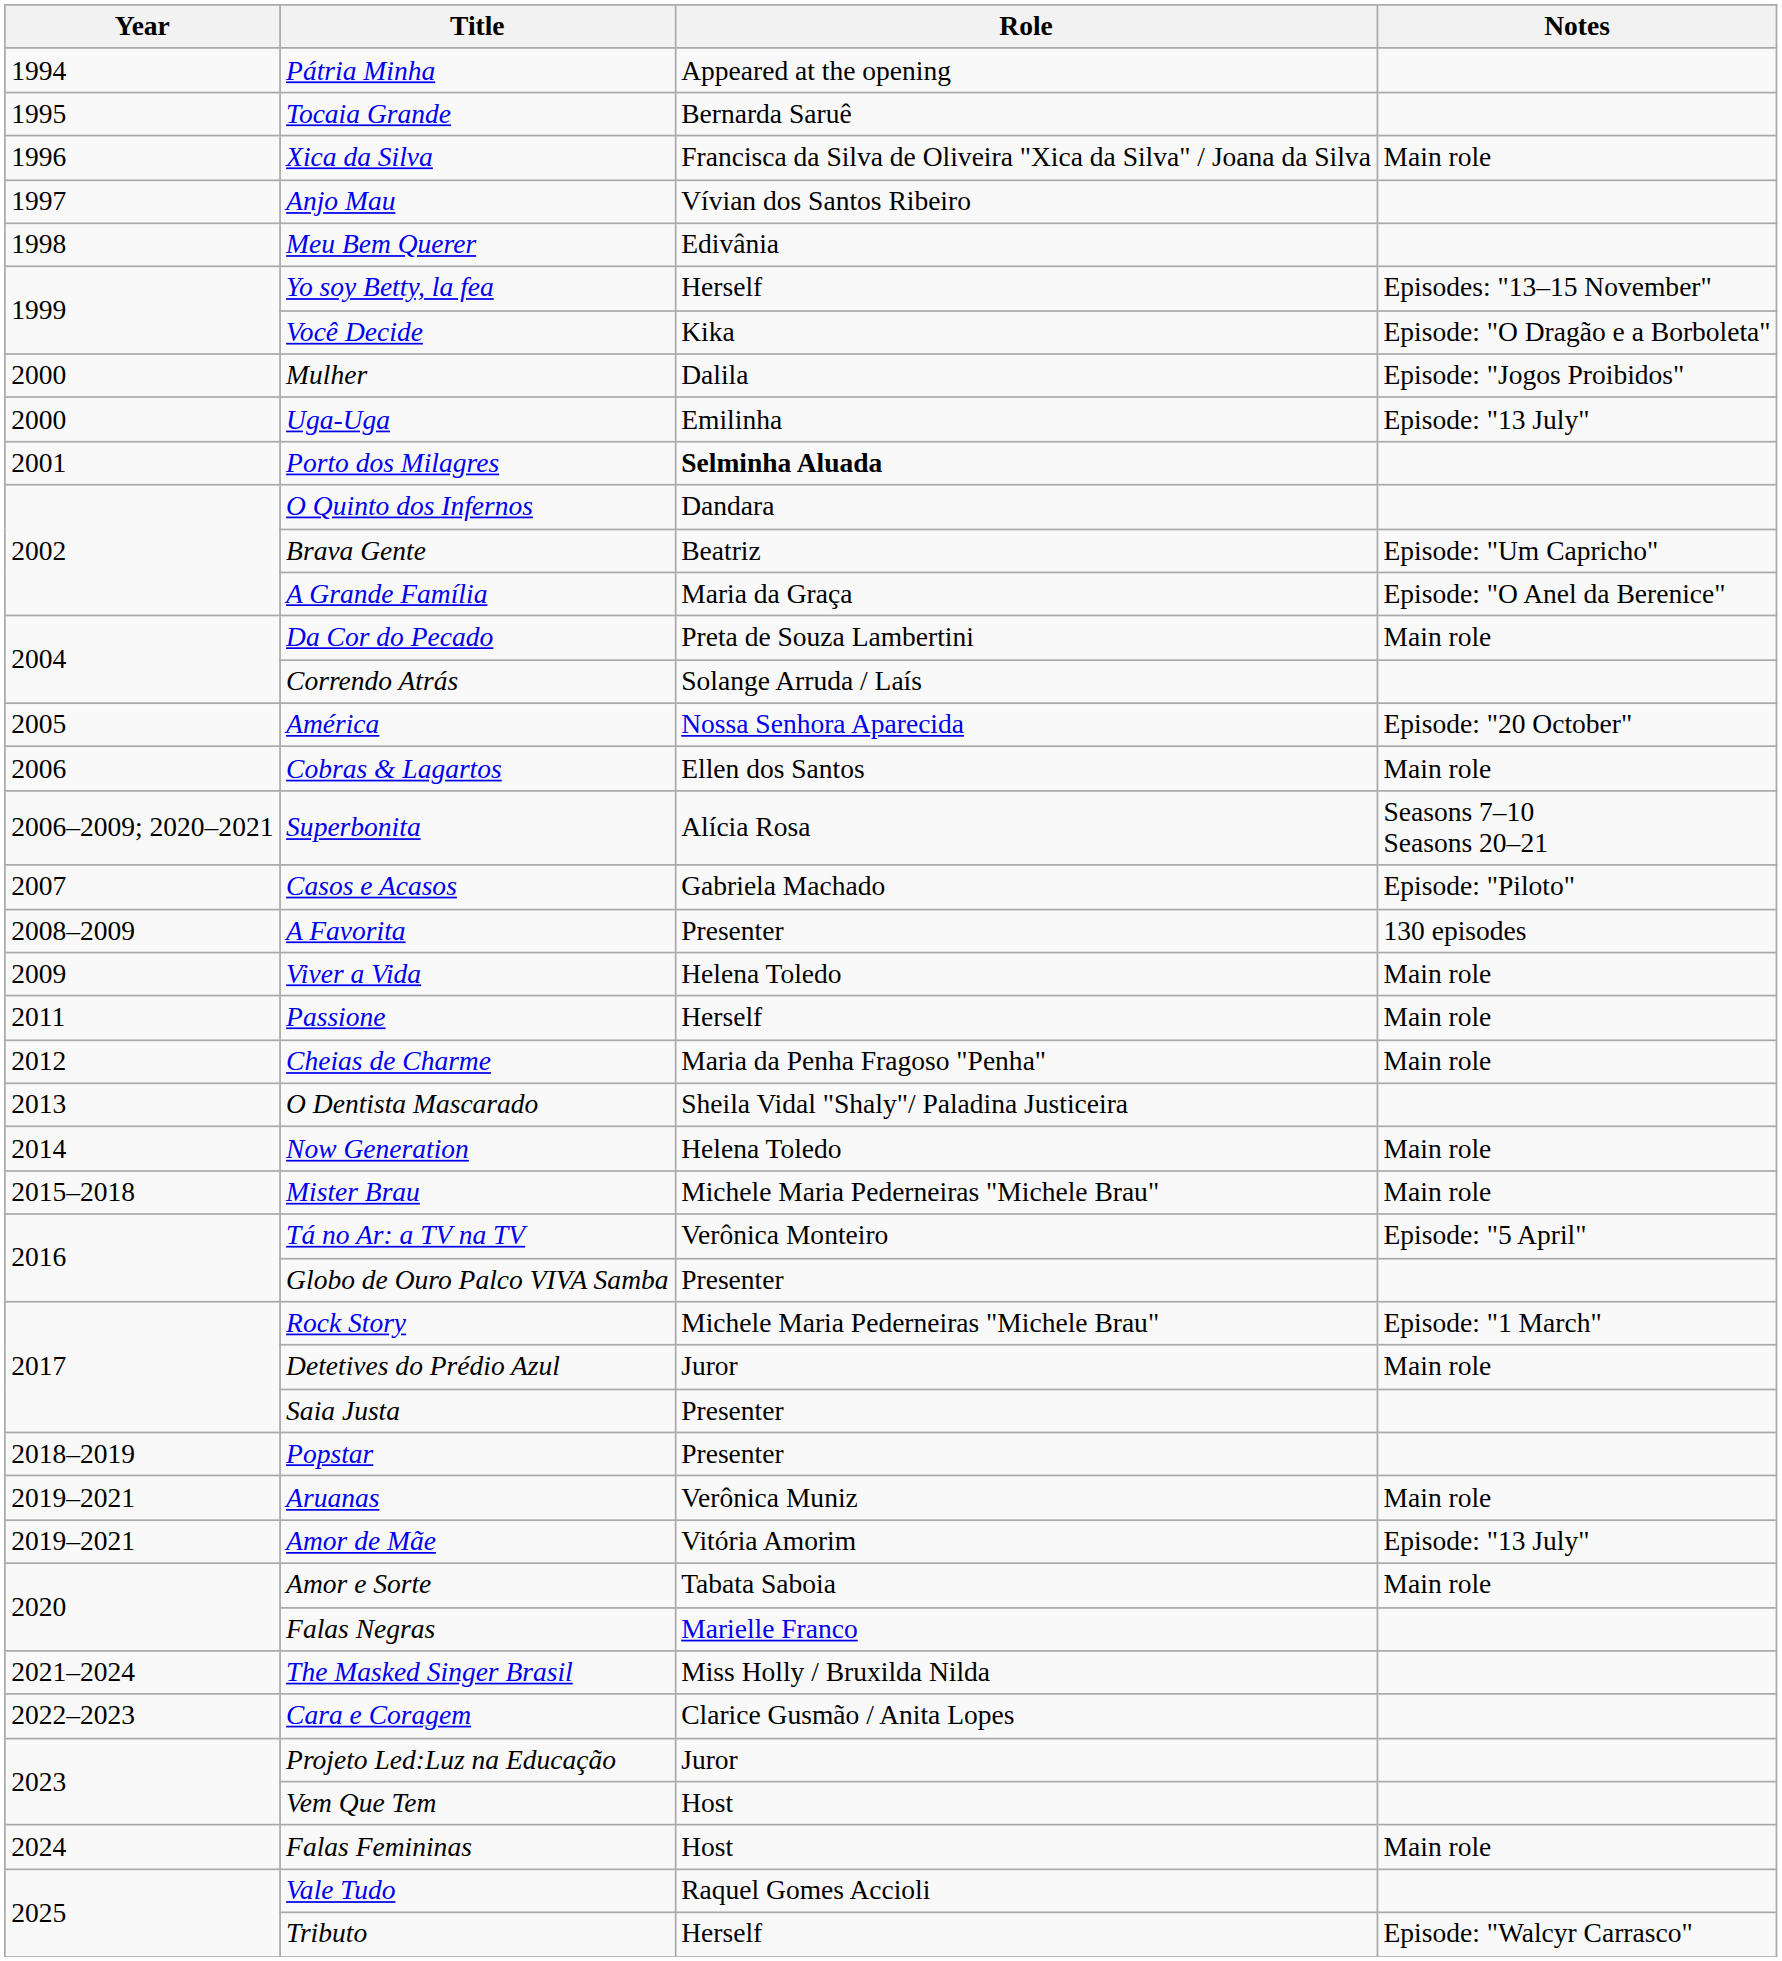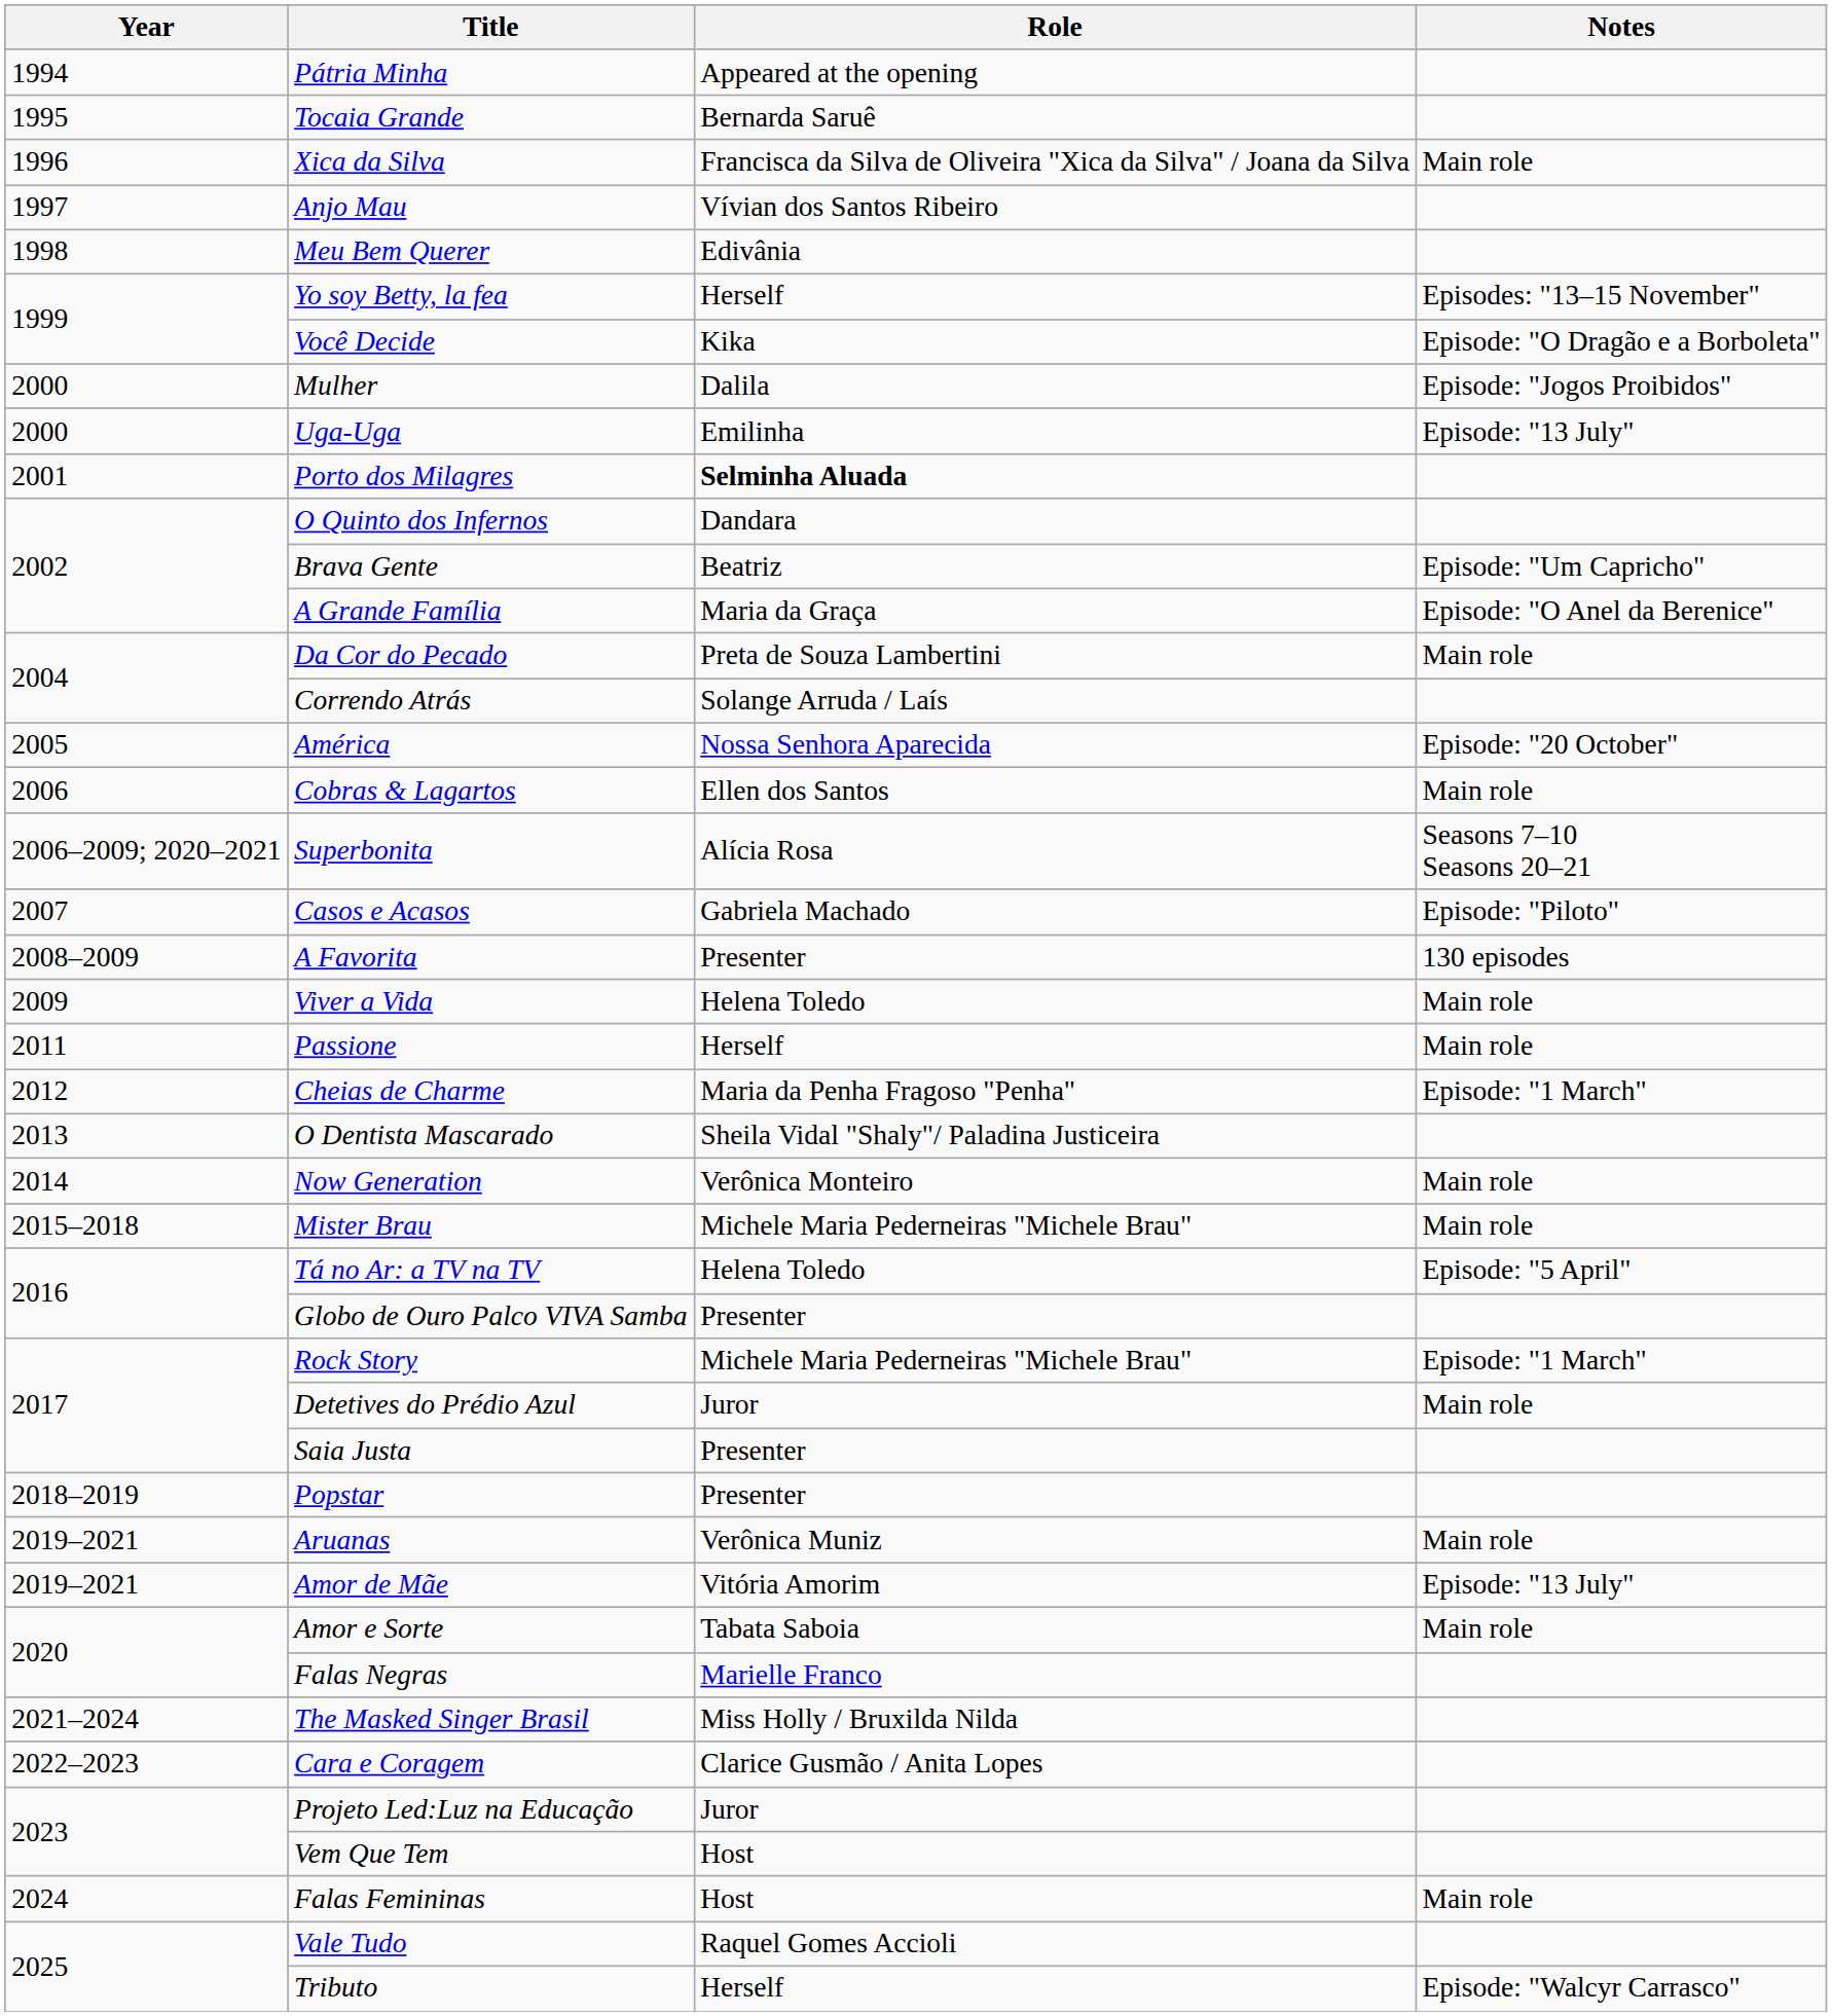Cheias de Charme | Notes: Main role -> Episode: "1 March"
Now Generation | Role: Helena Toledo -> Verônica Monteiro
Tá no Ar: a TV na TV | Role: Verônica Monteiro -> Helena Toledo
